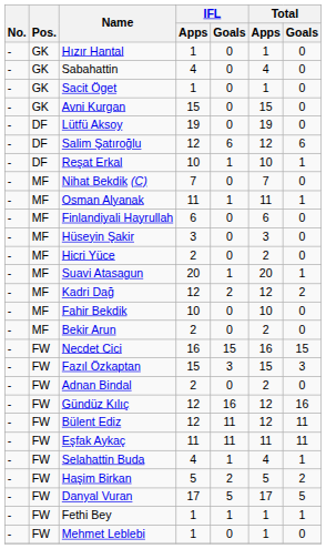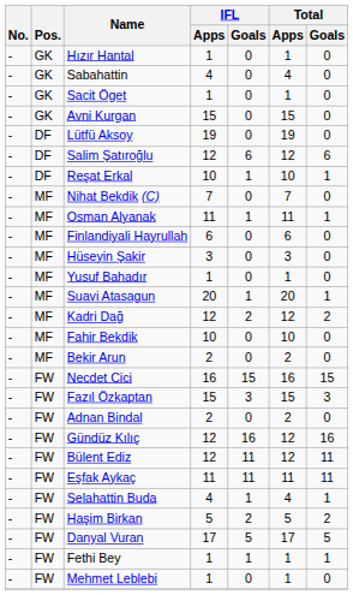- row: - | MF | Hicri Yüce | 2 | 0 | 2 | 0
+ row: - | MF | Yusuf Bahadır | 1 | 0 | 1 | 0
